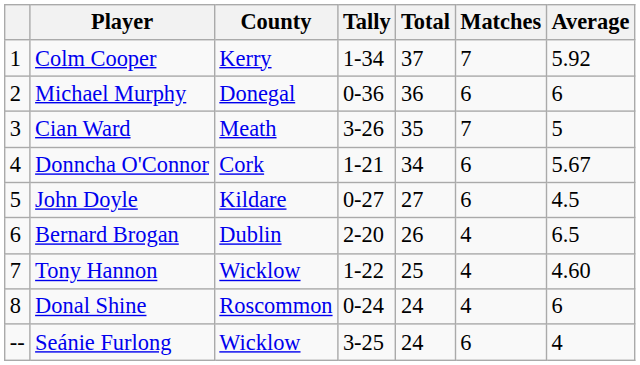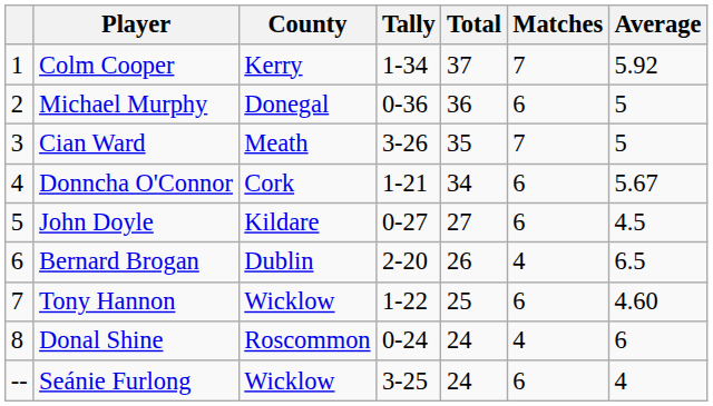Michael Murphy | Average: 6 -> 5
Tony Hannon | Matches: 4 -> 6
